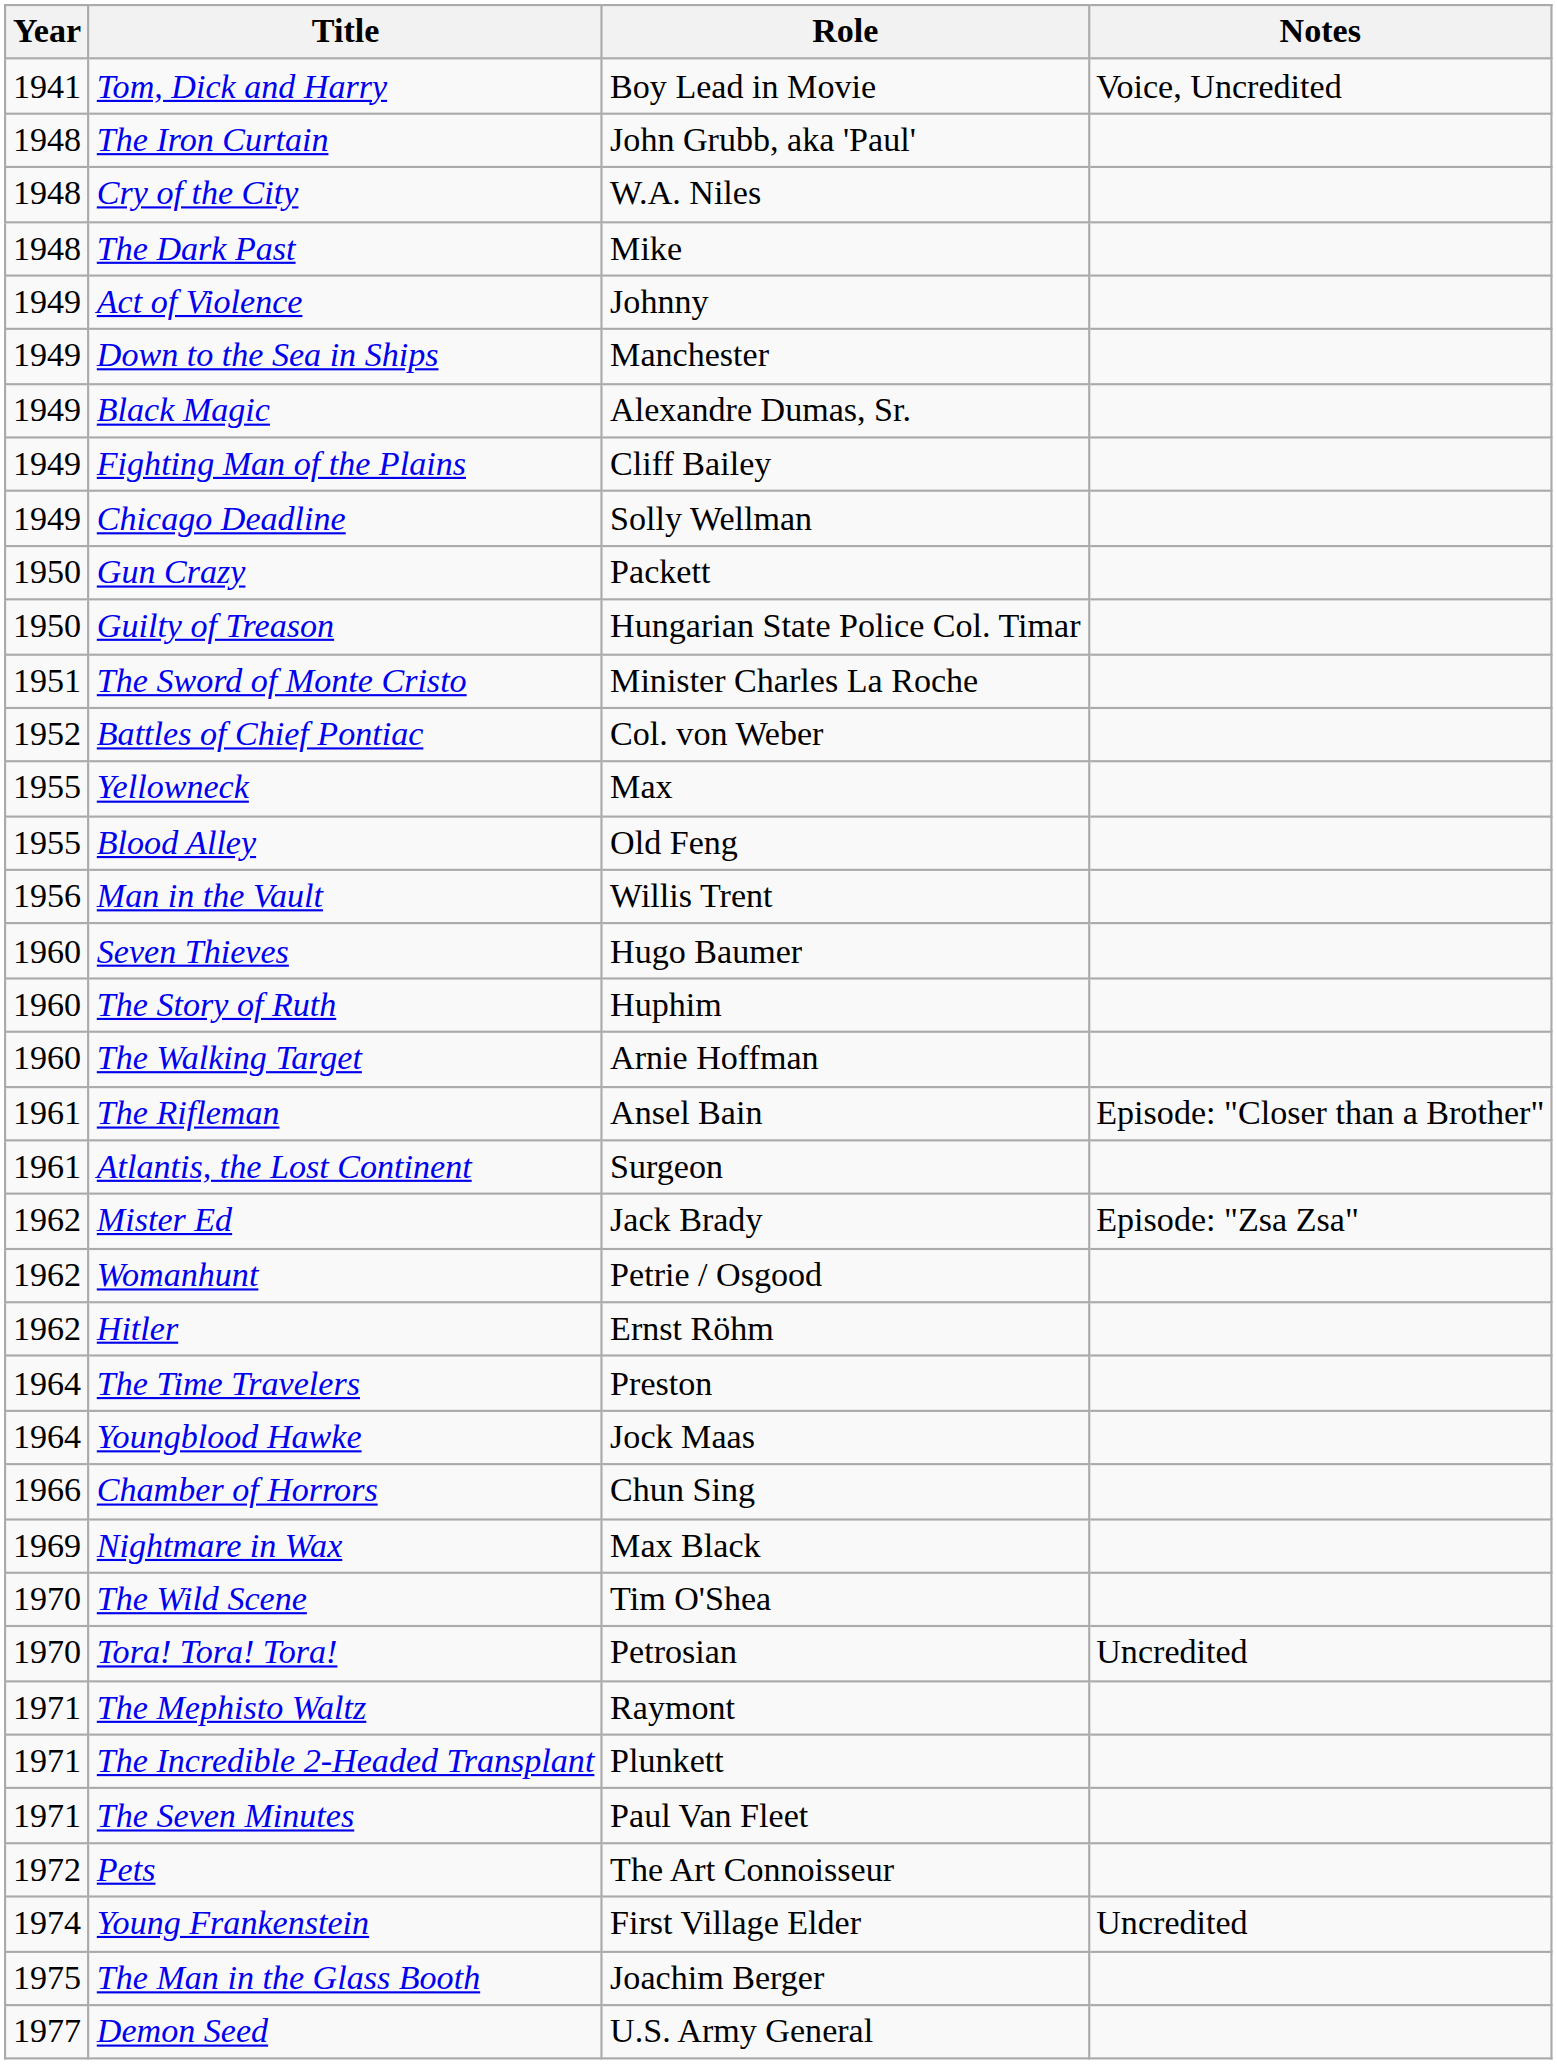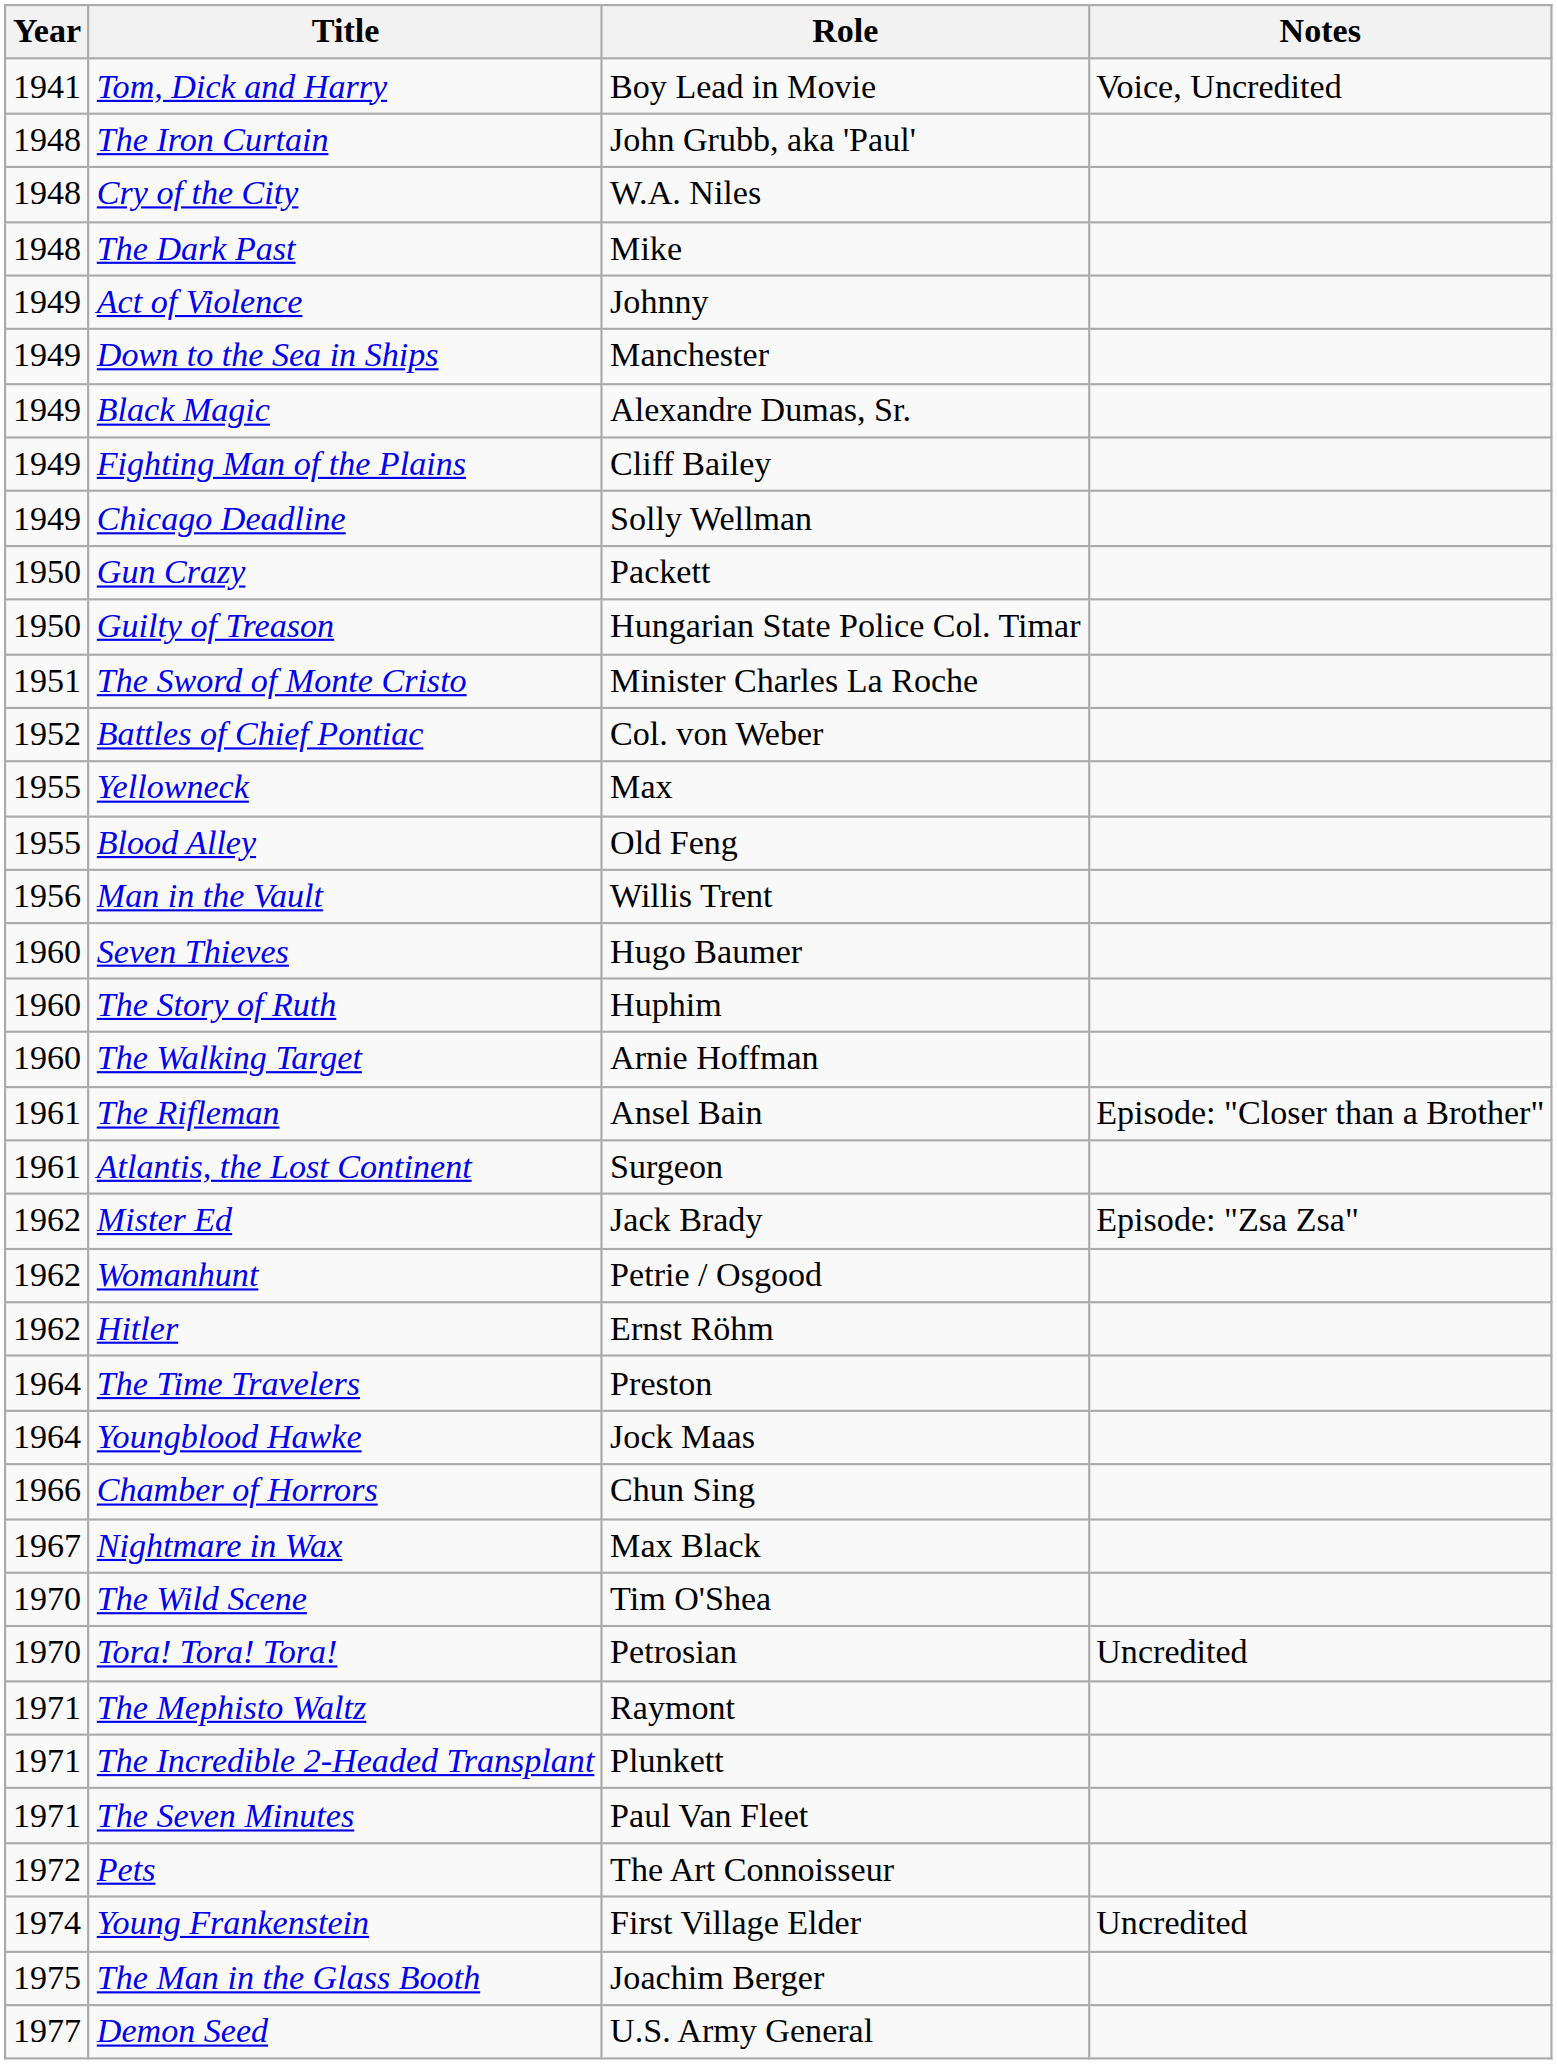Nightmare in Wax | Year: 1969 -> 1967
